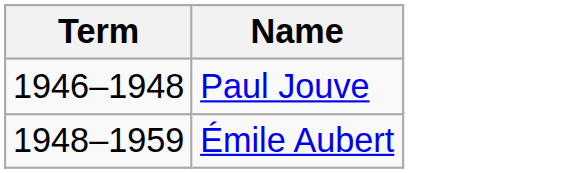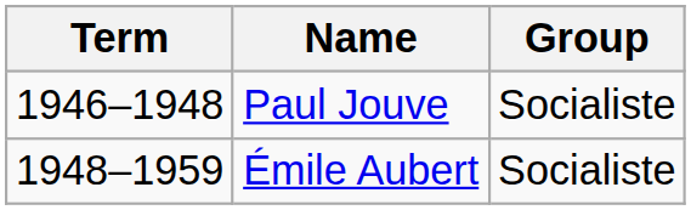+ column: Group | Socialiste | Socialiste
